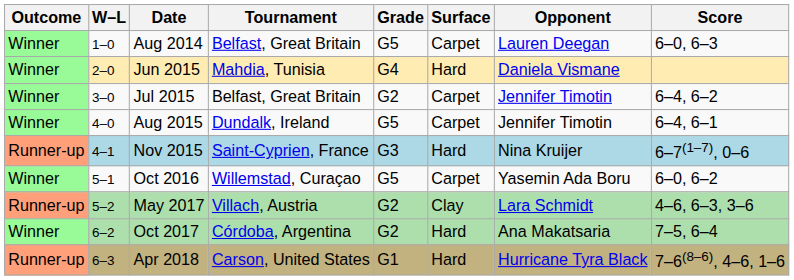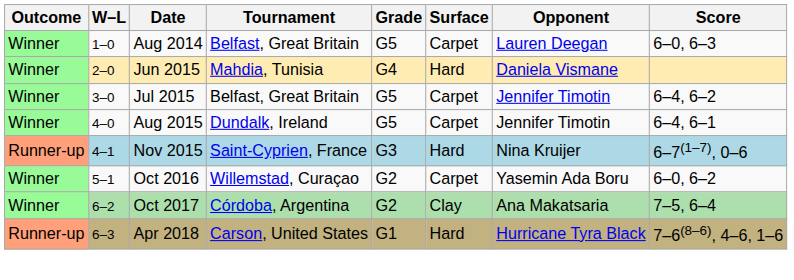Jul 2015 | Grade: G2 -> G5
Oct 2016 | Grade: G5 -> G2
- row: Runner-up | 5–2 | May 2017 | Villach, Austria | G2 | Clay | Lara Schmidt | 4–6, 6–3, 3–6
Oct 2017 | Surface: Hard -> Clay
